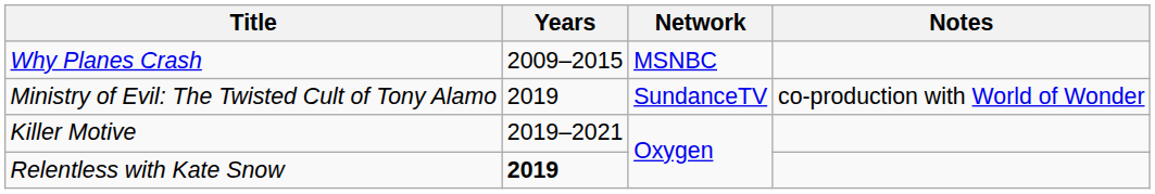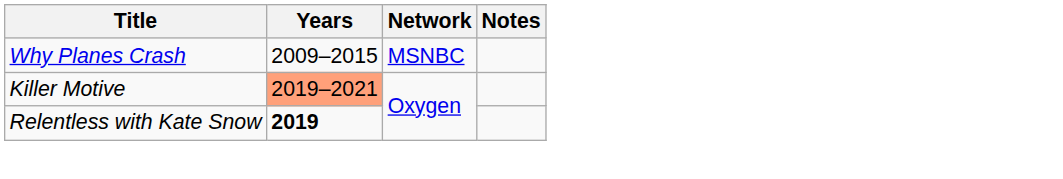- row: Ministry of Evil: The Twisted Cult of Tony Alamo | 2019 | SundanceTV | co-production with World of Wonder
Killer Motive | Years: no background -> lightsalmon background
